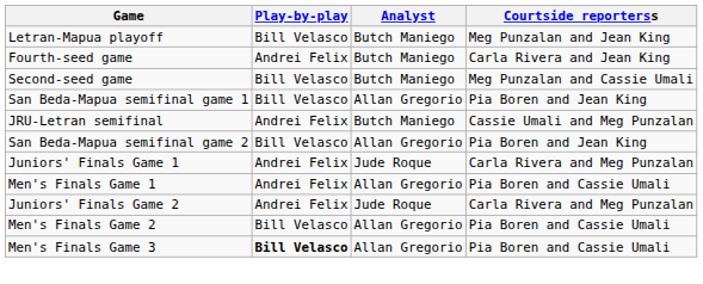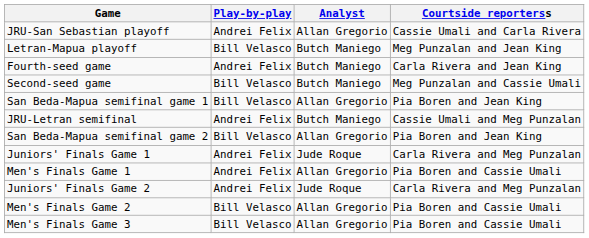+ row: JRU-San Sebastian playoff | Andrei Felix | Allan Gregorio | Cassie Umali and Carla Rivera
Men's Finals Game 3 | Play-by-play: bold -> normal
